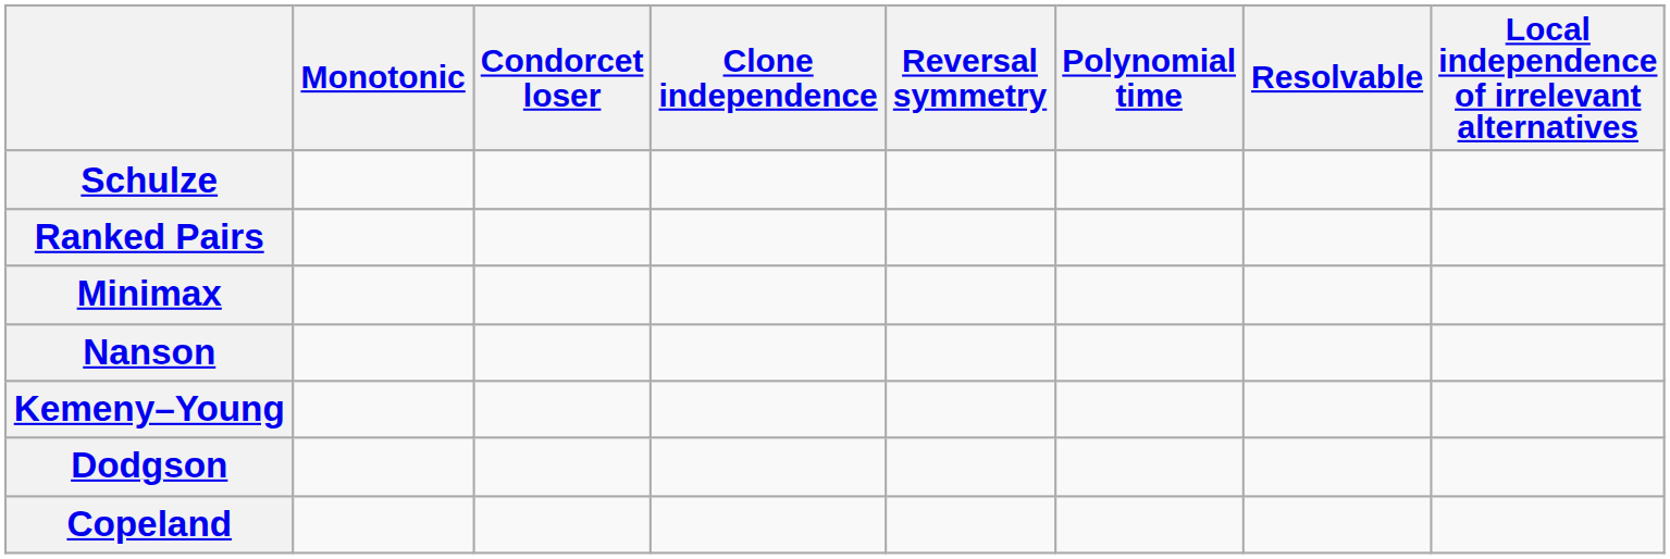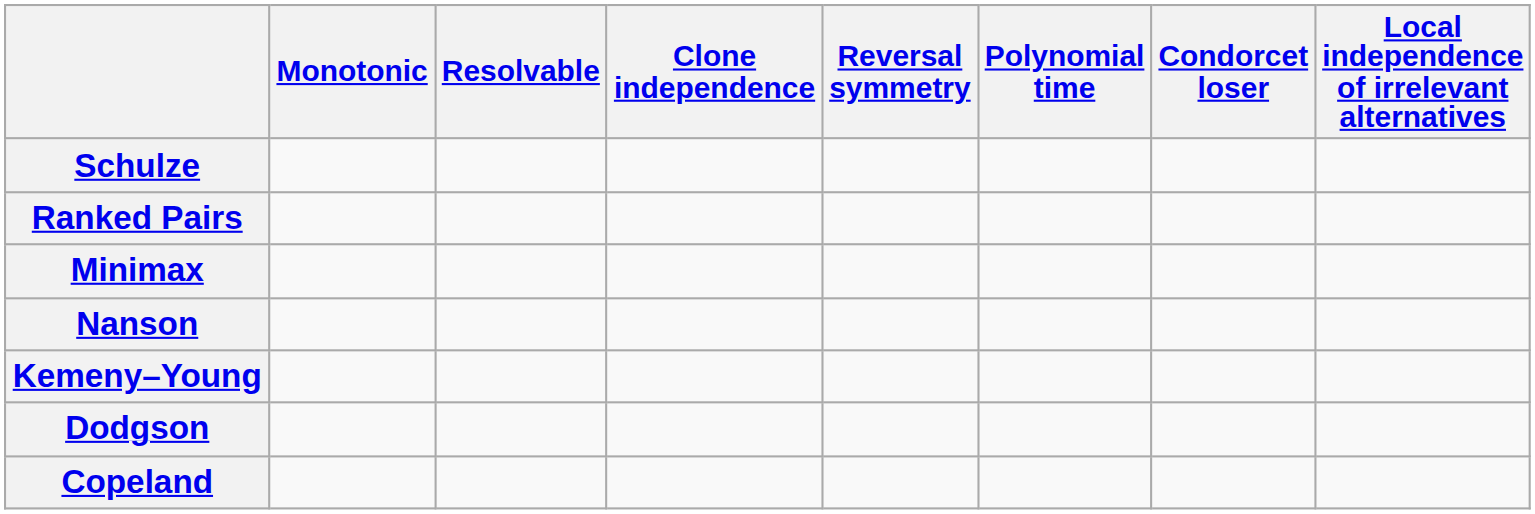columns swapped: Condorcet loser <-> Resolvable
